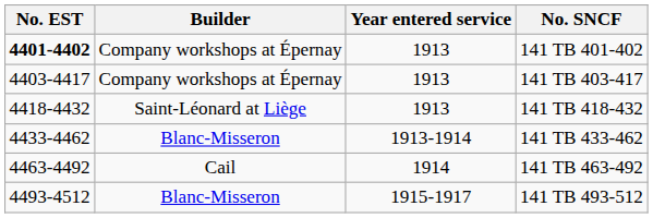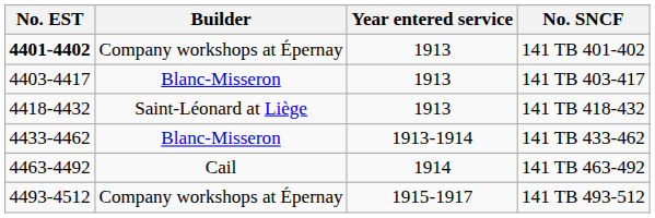141 TB 403-417 | Builder: Company workshops at Épernay -> Blanc-Misseron
141 TB 493-512 | Builder: Blanc-Misseron -> Company workshops at Épernay
